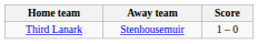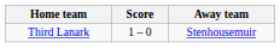columns swapped: Score <-> Away team
